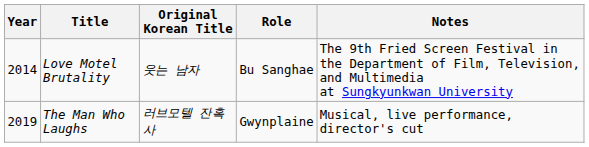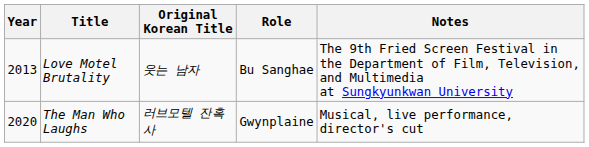Love Motel Brutality | Year: 2014 -> 2013
The Man Who Laughs | Year: 2019 -> 2020
